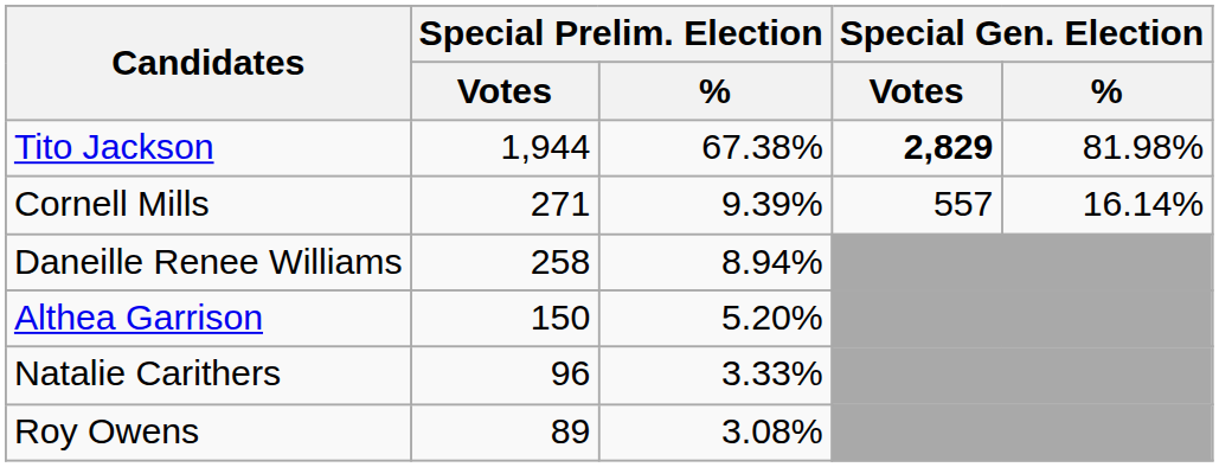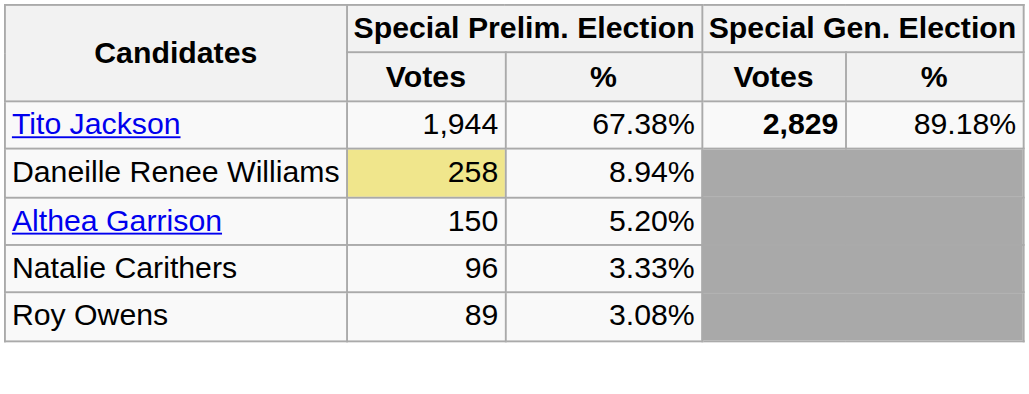Tito Jackson | Special Gen. Election / %: 81.98% -> 89.18%
- row: Cornell Mills | 271 | 9.39% | 557 | 16.14%
Daneille Renee Williams | Special Prelim. Election / Votes: no background -> khaki background
